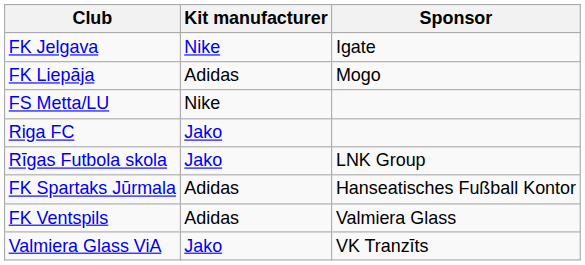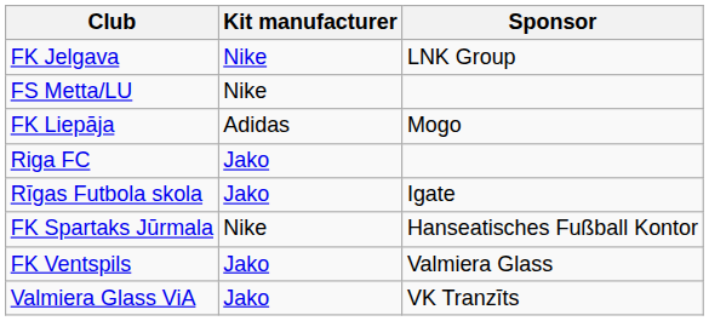FK Jelgava | Sponsor: Igate -> LNK Group
rows swapped: FK Liepāja <-> FS Metta/LU
Rīgas Futbola skola | Sponsor: LNK Group -> Igate
FK Spartaks Jūrmala | Kit manufacturer: Adidas -> Nike
FK Ventspils | Kit manufacturer: Adidas -> Jako
